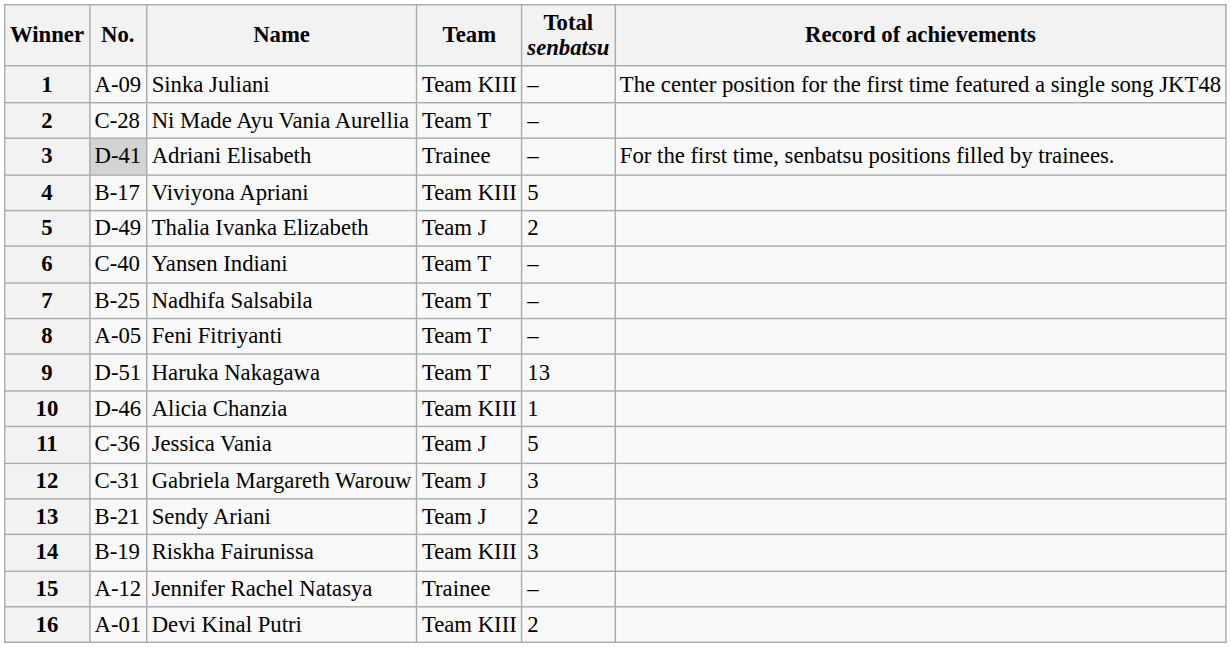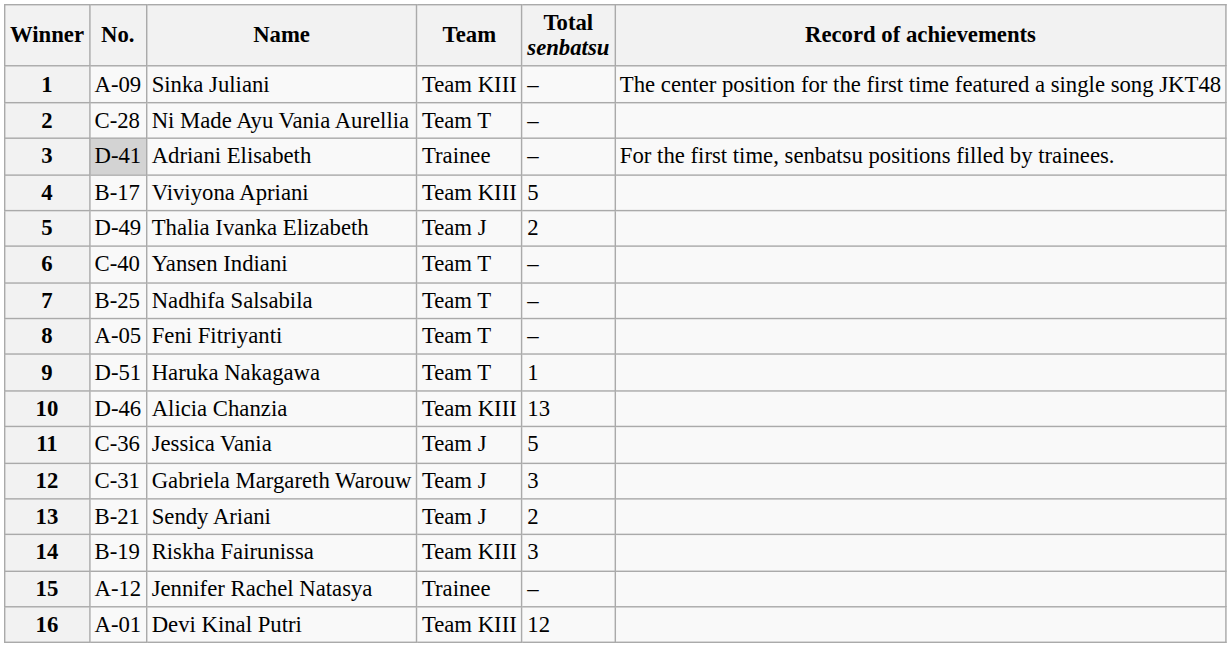Haruka Nakagawa | Total senbatsu: 13 -> 1
Alicia Chanzia | Total senbatsu: 1 -> 13
Devi Kinal Putri | Total senbatsu: 2 -> 12
